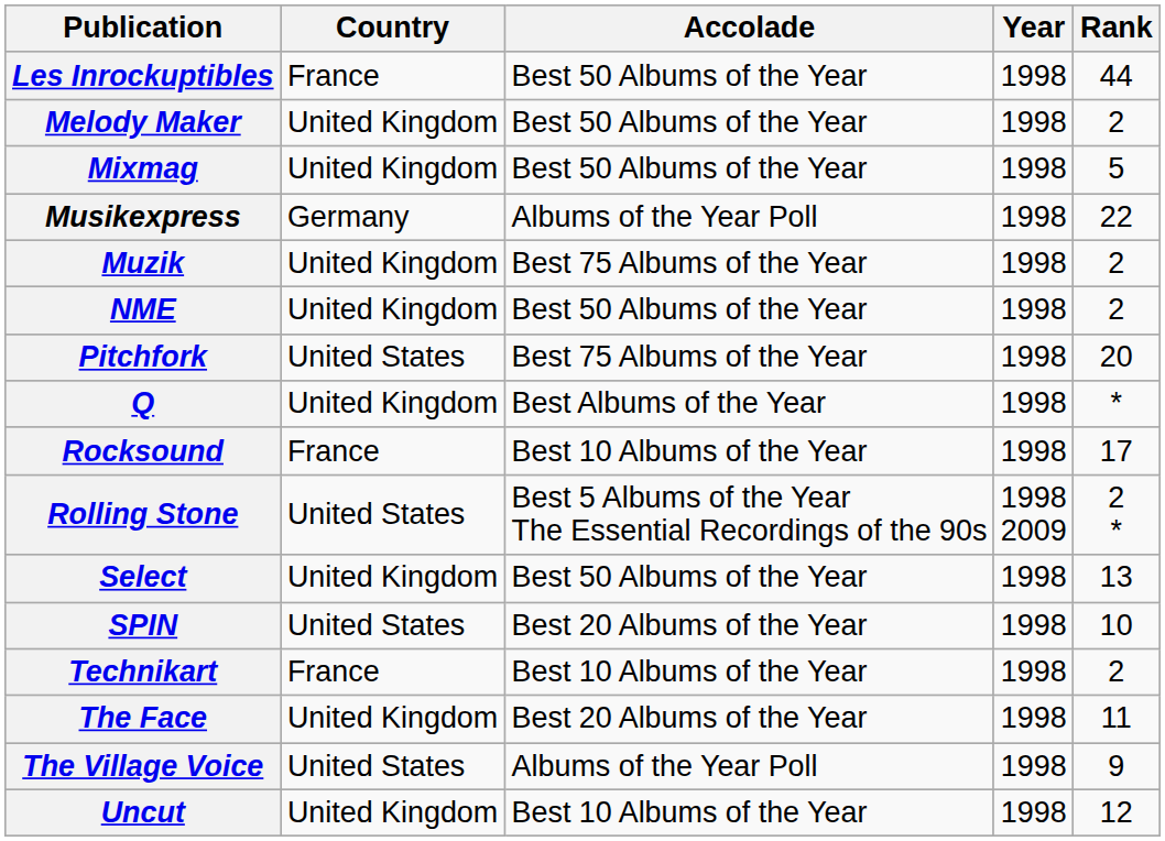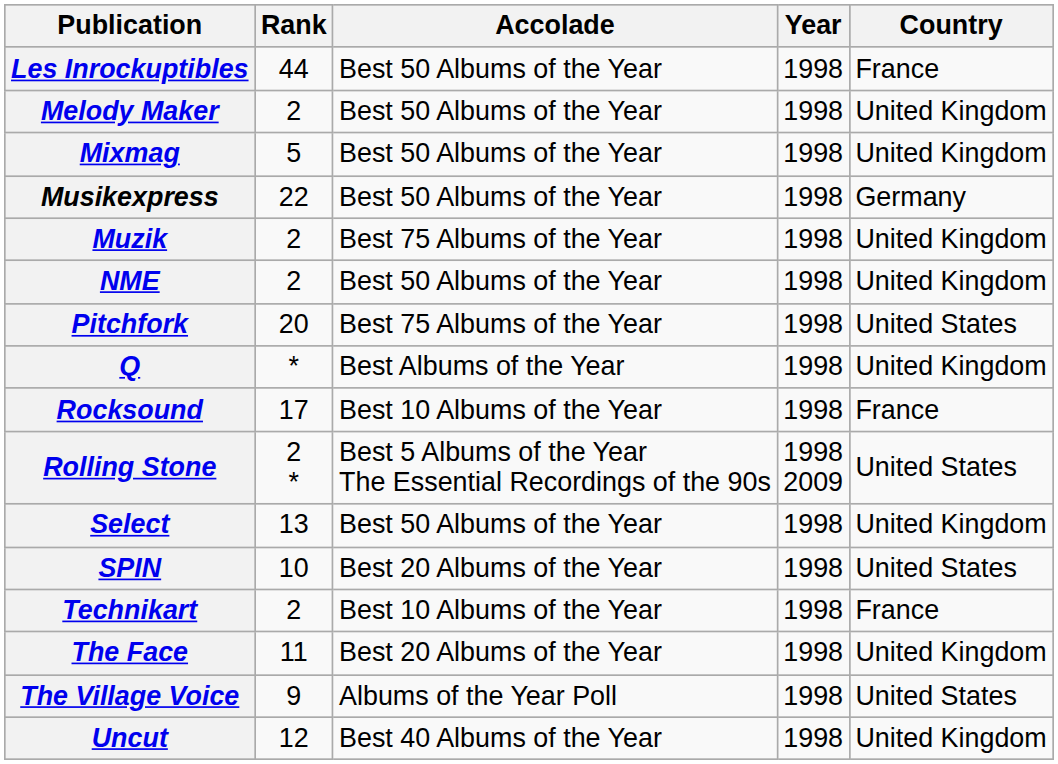columns swapped: Country <-> Rank
Musikexpress | Accolade: Albums of the Year Poll -> Best 50 Albums of the Year
Uncut | Accolade: Best 10 Albums of the Year -> Best 40 Albums of the Year
